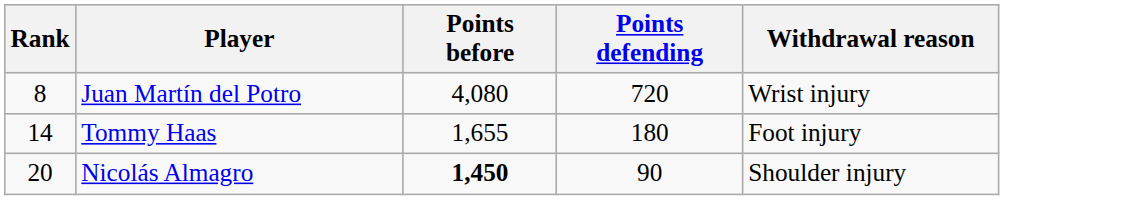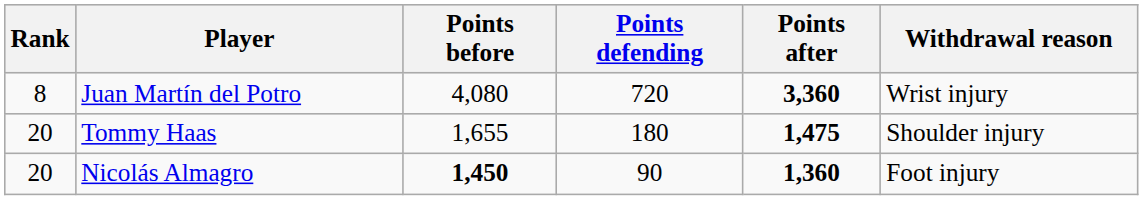+ column: Points after | 3,360 | 1,475 | 1,360
Tommy Haas | Rank: 14 -> 20
Tommy Haas | Withdrawal reason: Foot injury -> Shoulder injury
Nicolás Almagro | Withdrawal reason: Shoulder injury -> Foot injury
